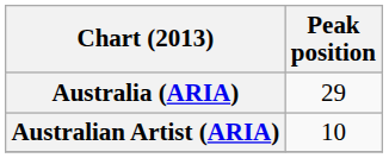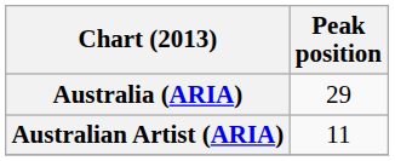Australian Artist (ARIA) | Peak position: 10 -> 11
